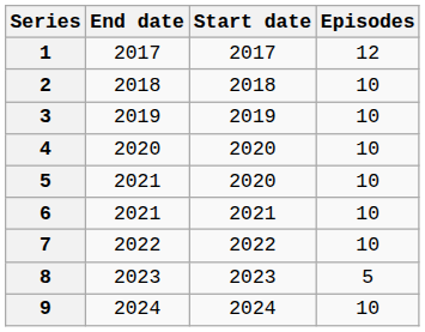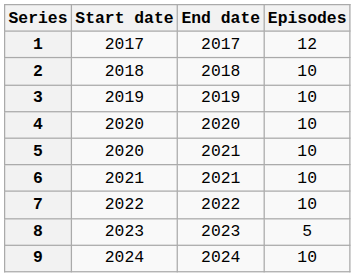columns swapped: Start date <-> End date
